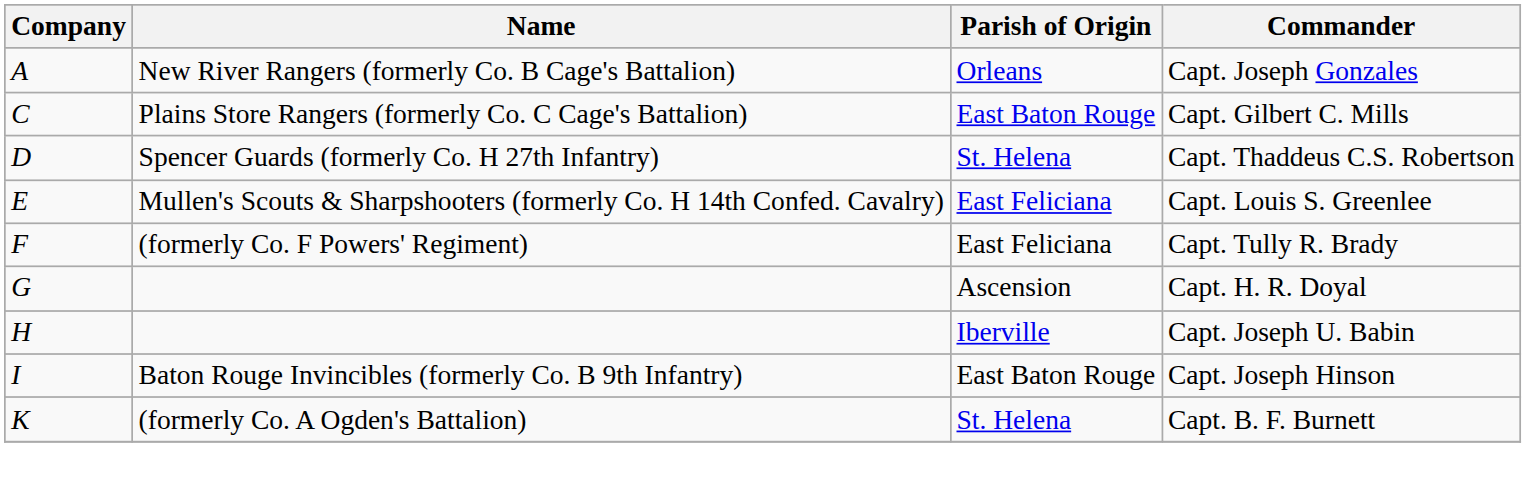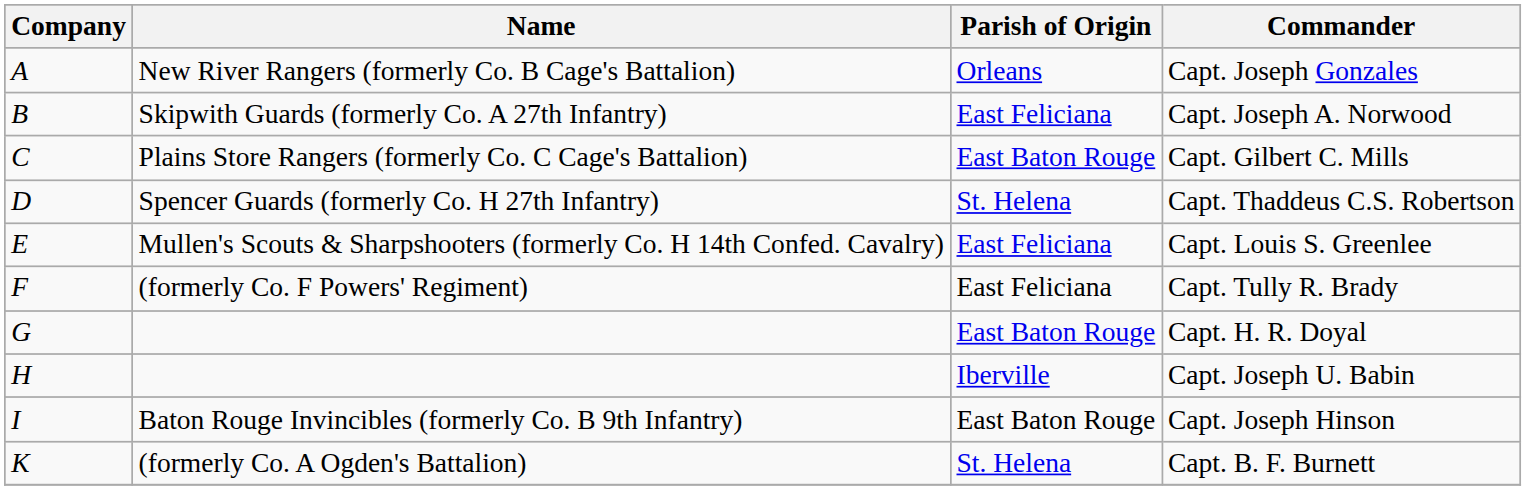+ row: B | Skipwith Guards (formerly Co. A 27th Infantry) | East Feliciana | Capt. Joseph A. Norwood
Capt. H. R. Doyal | Parish of Origin: Ascension -> East Baton Rouge
